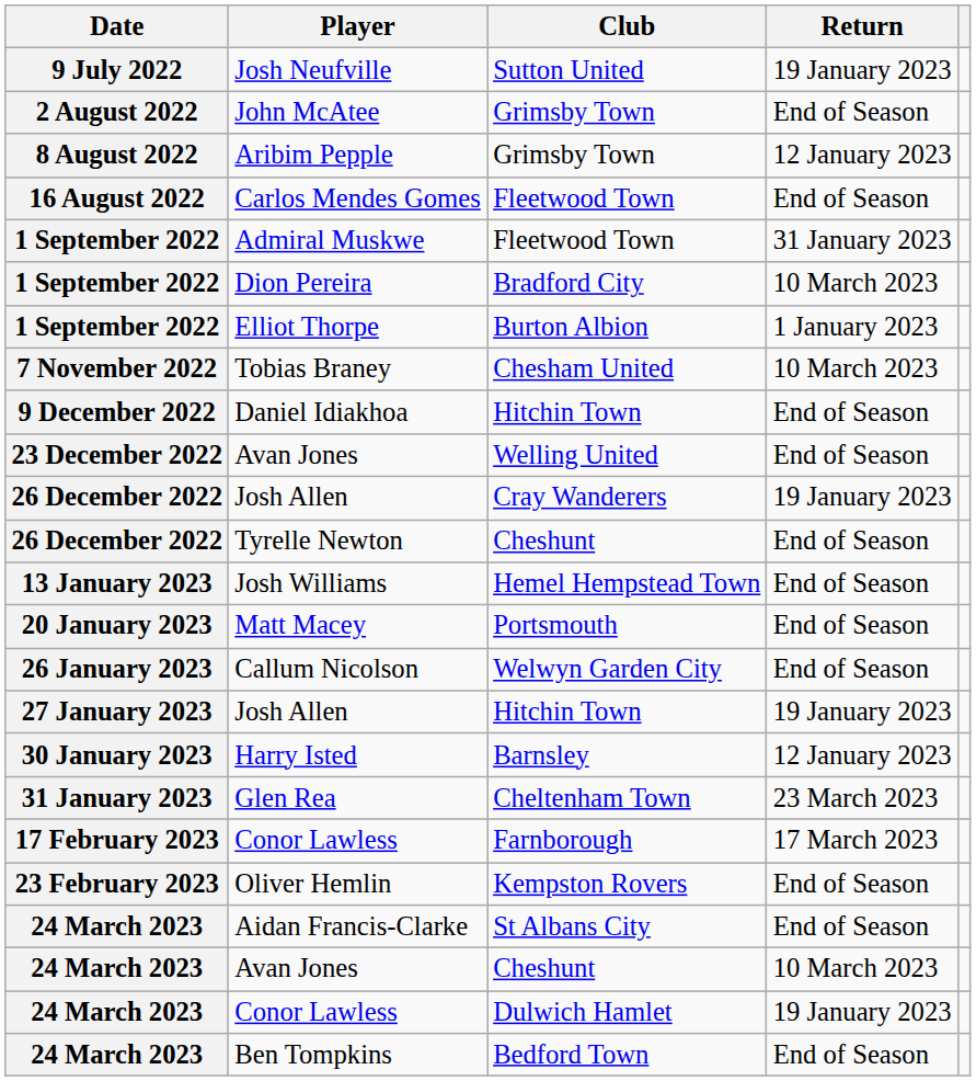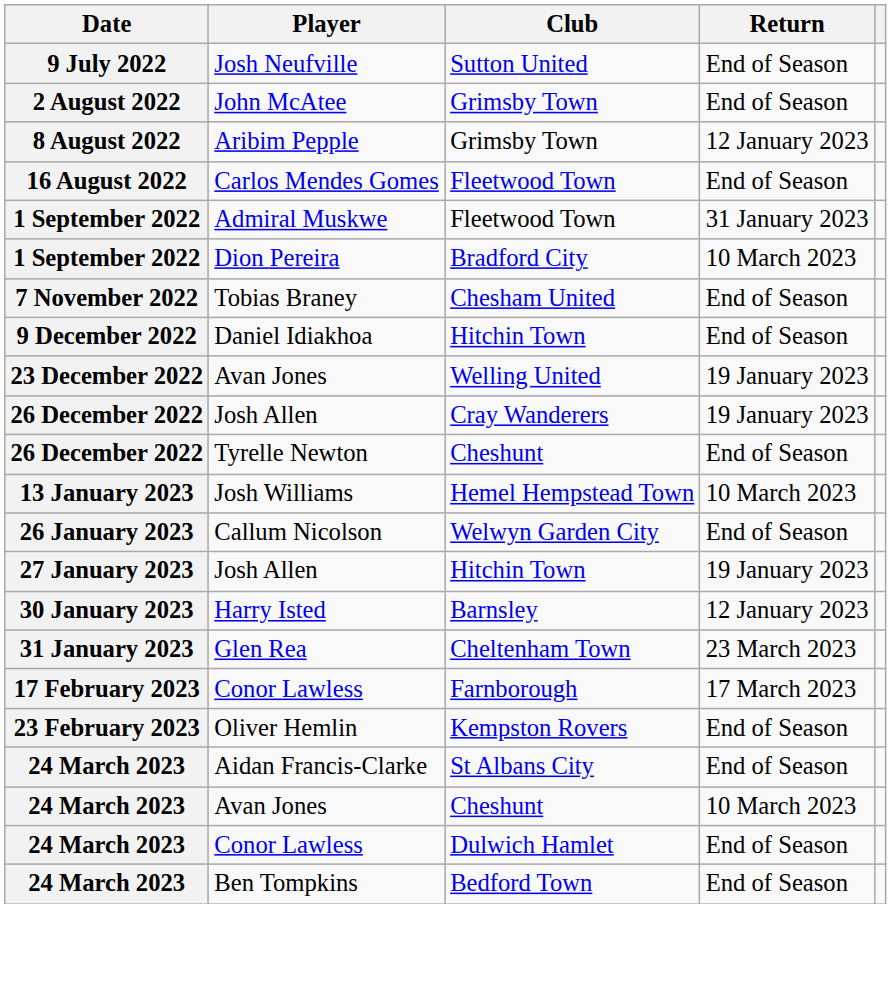Josh Neufville | Return: 19 January 2023 -> End of Season
- row: 1 September 2022 | Elliot Thorpe | Burton Albion | 1 January 2023
Tobias Braney | Return: 10 March 2023 -> End of Season
Avan Jones / Welling United | Return: End of Season -> 19 January 2023
Josh Williams | Return: End of Season -> 10 March 2023
- row: 20 January 2023 | Matt Macey | Portsmouth | End of Season
Conor Lawless / Dulwich Hamlet | Return: 19 January 2023 -> End of Season
